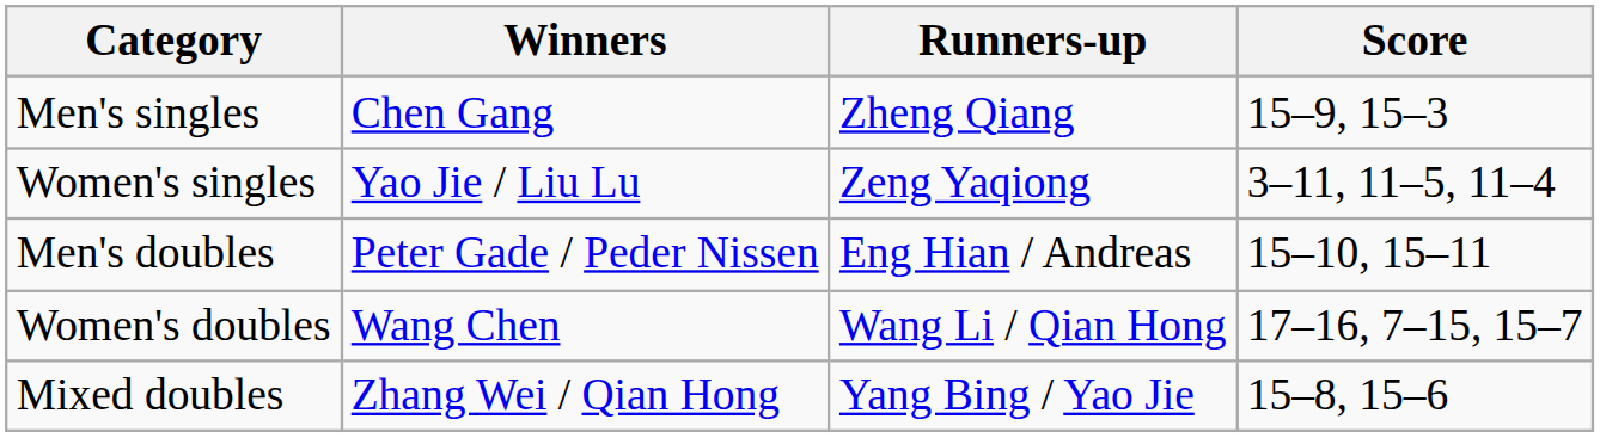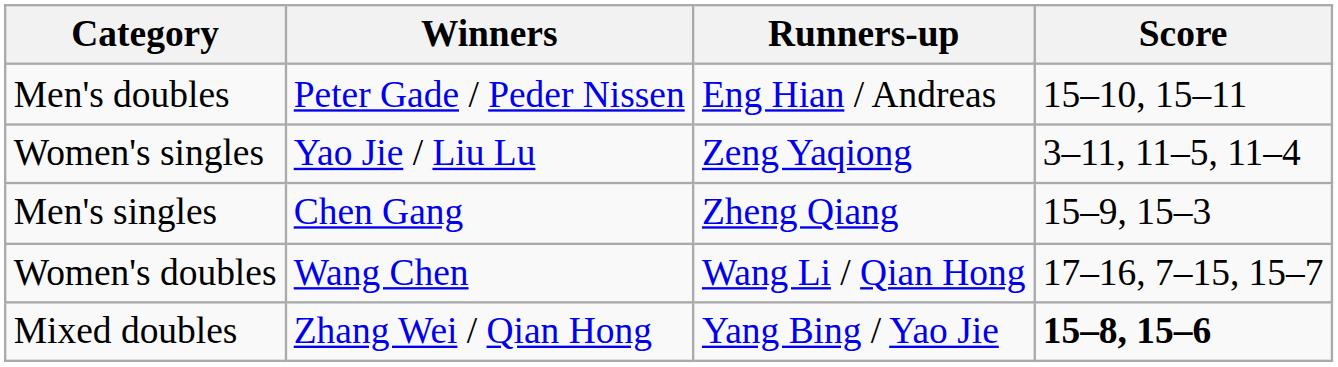rows swapped: Men's singles <-> Men's doubles
Mixed doubles | Score: normal -> bold
